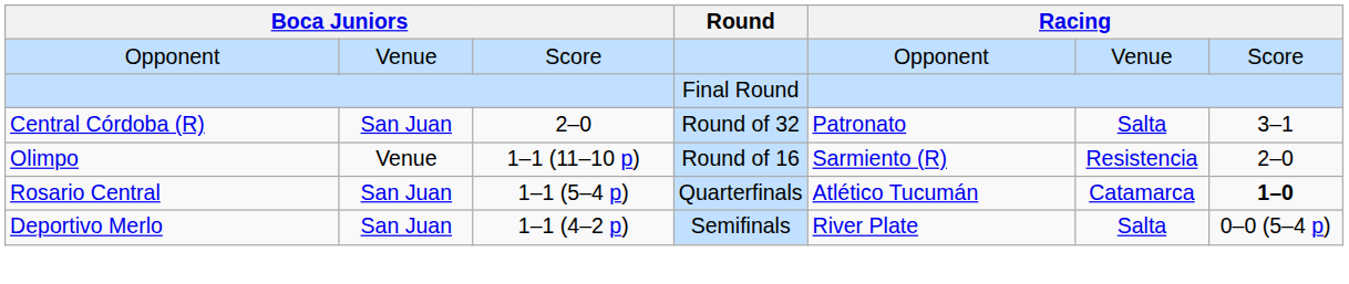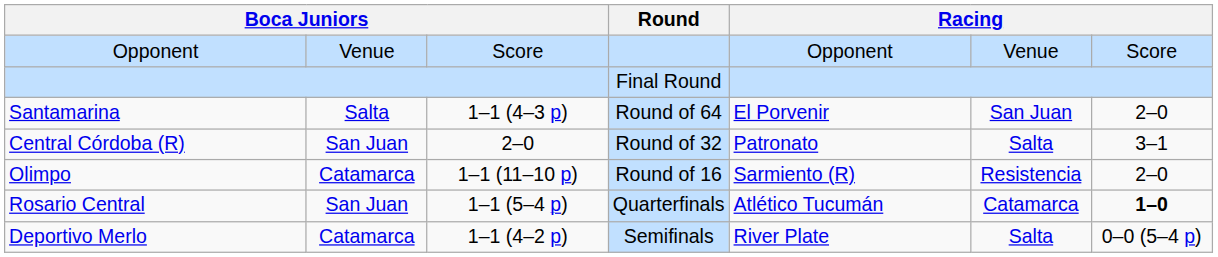+ row: Santamarina | Salta | 1–1 (4–3 p) | Round of 64 | El Porvenir | San Juan | 2–0
Olimpo | column 2: Venue -> Catamarca
Deportivo Merlo | column 2: San Juan -> Catamarca
